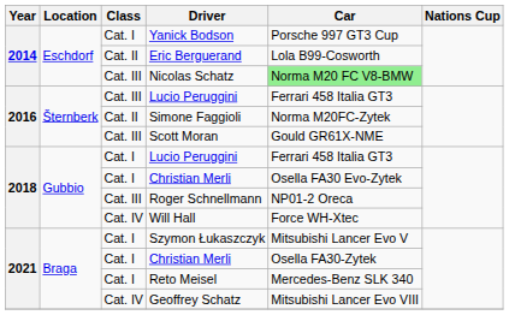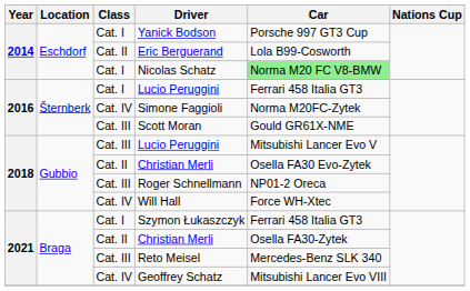Nicolas Schatz | Class: Cat. III -> Cat. I
2016 / Lucio Peruggini | Class: Cat. III -> Cat. I
Simone Faggioli | Class: Cat. II -> Cat. IV
2018 / Lucio Peruggini | Class: Cat. I -> Cat. III
2018 / Lucio Peruggini | Car: Ferrari 458 Italia GT3 -> Mitsubishi Lancer Evo V
2018 / Christian Merli | Class: Cat. I -> Cat. II
Szymon Łukaszczyk | Car: Mitsubishi Lancer Evo V -> Ferrari 458 Italia GT3
2021 / Christian Merli | Class: Cat. I -> Cat. II
Reto Meisel | Class: Cat. I -> Cat. III
